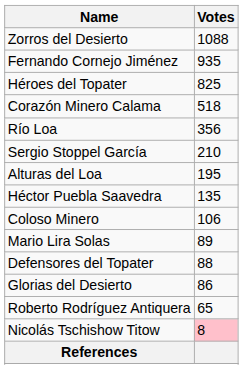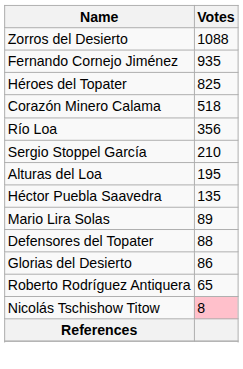- row: Coloso Minero | 106
